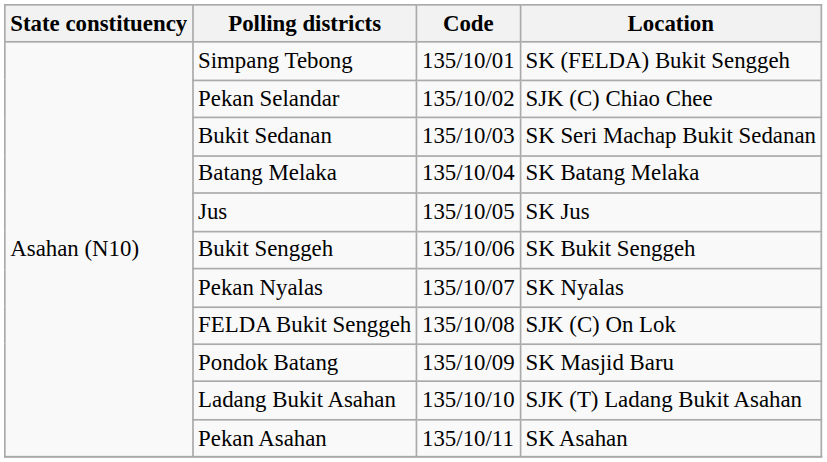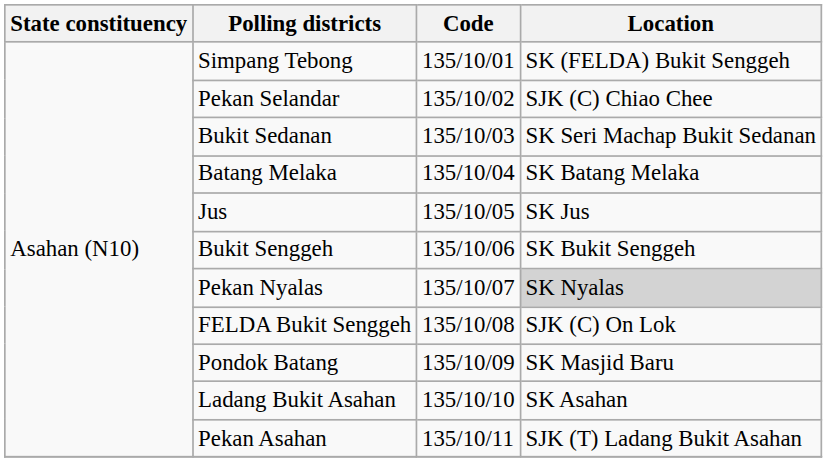Pekan Nyalas | Location: no background -> lightgrey background
Ladang Bukit Asahan | Location: SJK (T) Ladang Bukit Asahan -> SK Asahan
Pekan Asahan | Location: SK Asahan -> SJK (T) Ladang Bukit Asahan
